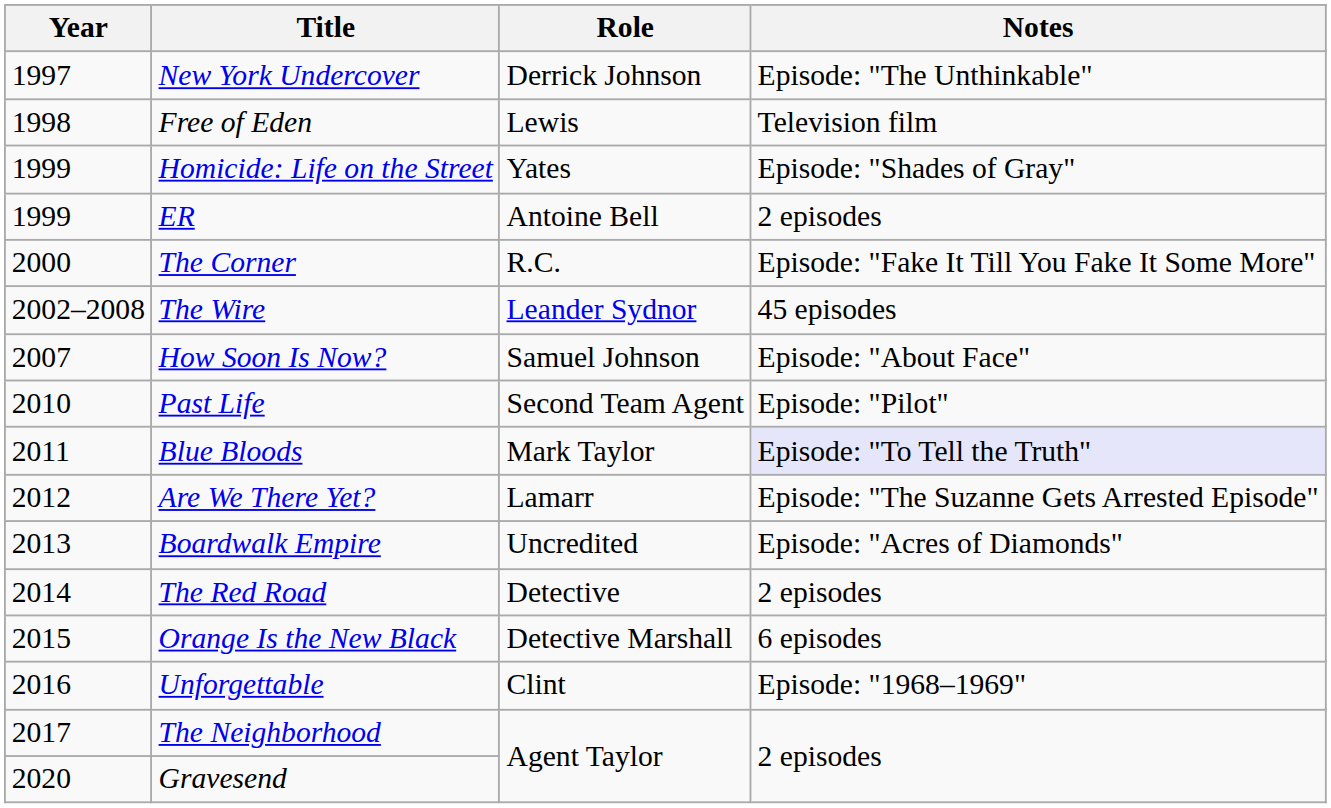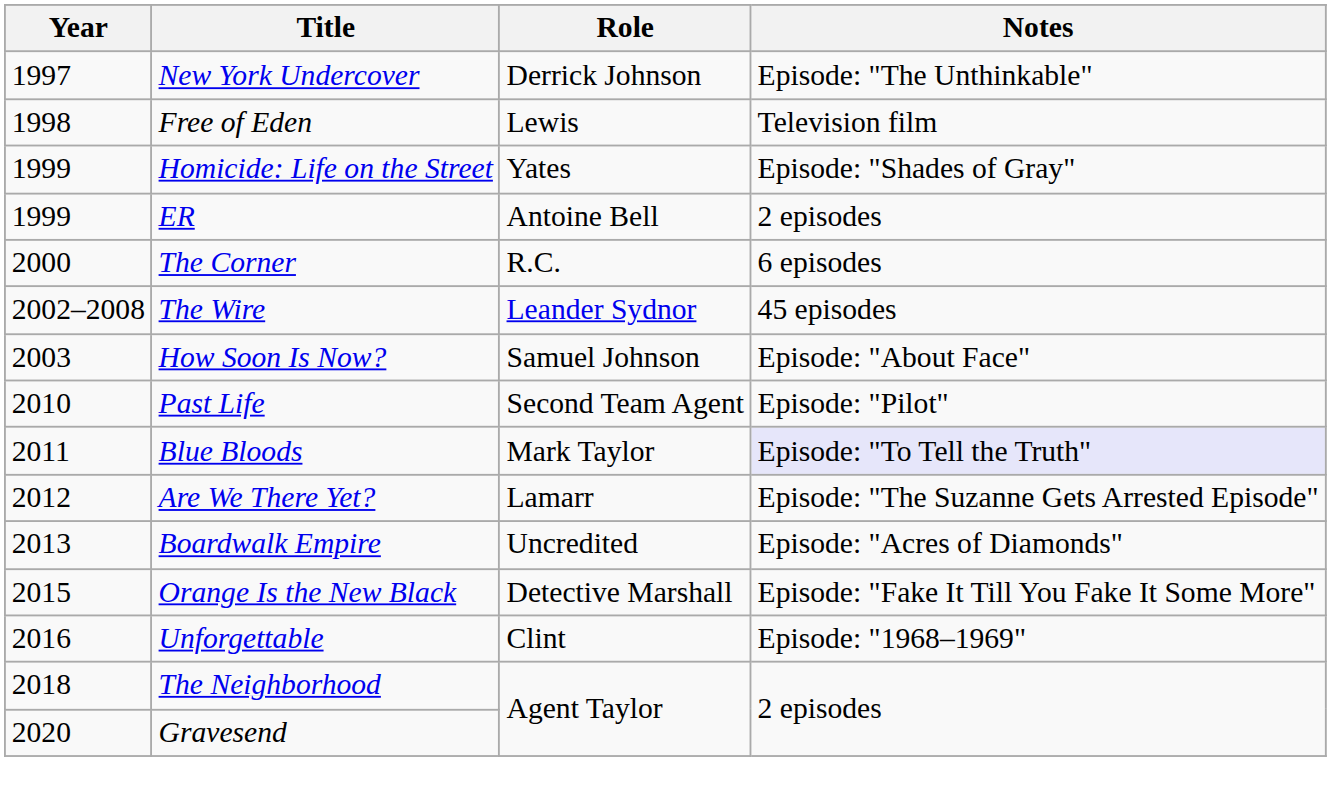The Corner | Notes: Episode: "Fake It Till You Fake It Some More" -> 6 episodes
How Soon Is Now? | Year: 2007 -> 2003
- row: 2014 | The Red Road | Detective | 2 episodes
Orange Is the New Black | Notes: 6 episodes -> Episode: "Fake It Till You Fake It Some More"
The Neighborhood | Year: 2017 -> 2018
